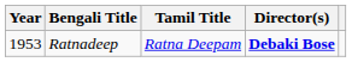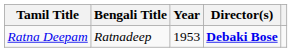columns swapped: Year <-> Tamil Title
